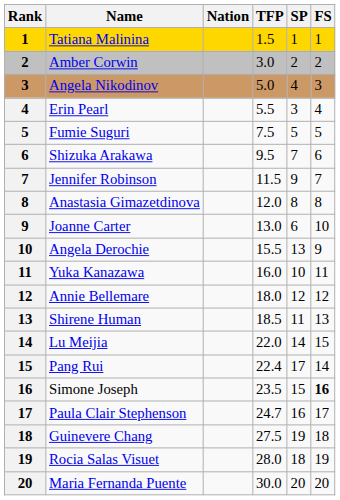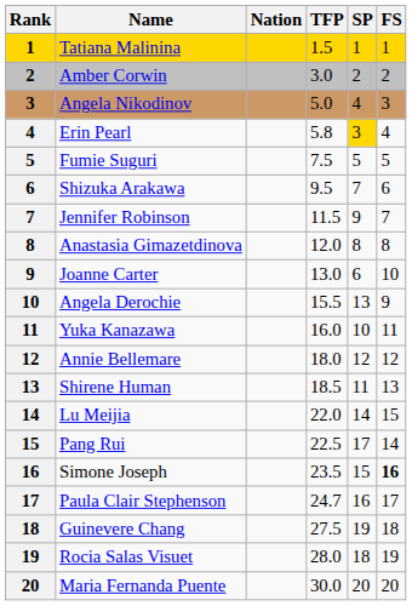Erin Pearl | TFP: 5.5 -> 5.8
Erin Pearl | SP: no background -> gold background
Pang Rui | TFP: 22.4 -> 22.5
